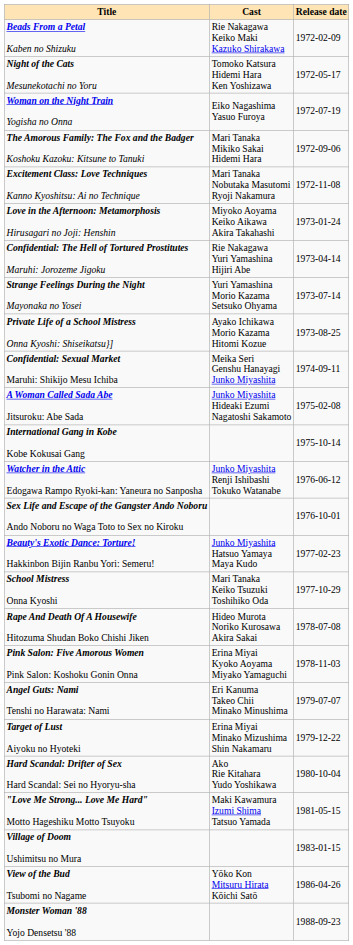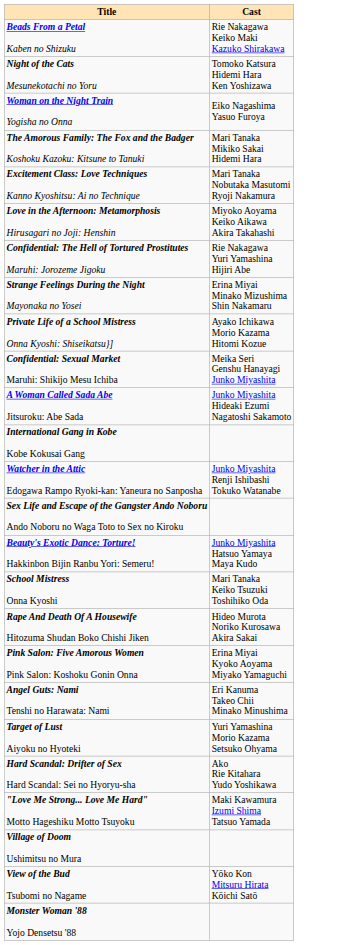- column: Release date | 1972-02-09 | 1972-05-17 | 1972-07-19 | 1972-09-06 | 1972-11-08 | 1973-01-24 | 1973-04-14 | 1973-07-14 | 1973-08-25 | 1974-09-11 | 1975-02-08 | 1975-10-14 | 1976-06-12 | 1976-10-01 | 1977-02-23 | 1977-10-29 | 1978-07-08 | 1978-11-03 | 1979-07-07 | 1979-12-22 | 1980-10-04 | 1981-05-15 | 1983-01-15 | 1986-04-26 | 1988-09-23
Strange Feelings During the Night Mayonaka no Yosei | Cast: Yuri Yamashina Morio Kazama Setsuko Ohyama -> Erina Miyai Minako Mizushima Shin Nakamaru
Target of Lust Aiyoku no Hyoteki | Cast: Erina Miyai Minako Mizushima Shin Nakamaru -> Yuri Yamashina Morio Kazama Setsuko Ohyama
